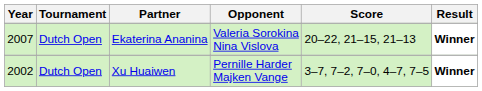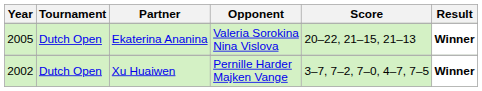Ekaterina Ananina | Year: 2007 -> 2005
